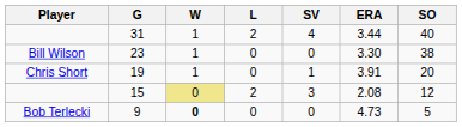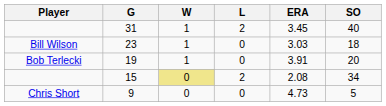- column: SV | 4 | 0 | 1 | 3 | 0
31 | ERA: 3.44 -> 3.45
23 | ERA: 3.30 -> 3.03
23 | SO: 38 -> 18
19 | Player: Chris Short -> Bob Terlecki
15 | SO: 12 -> 34
9 | Player: Bob Terlecki -> Chris Short
9 | W: bold -> normal
